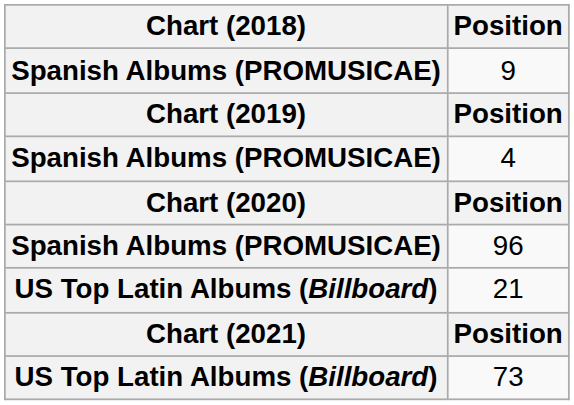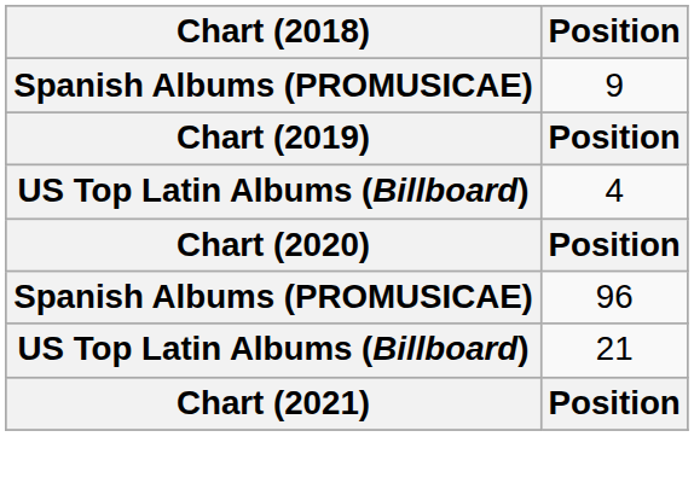4 | Chart (2018): Spanish Albums (PROMUSICAE) -> US Top Latin Albums (Billboard)
- row: US Top Latin Albums (Billboard) | 73
